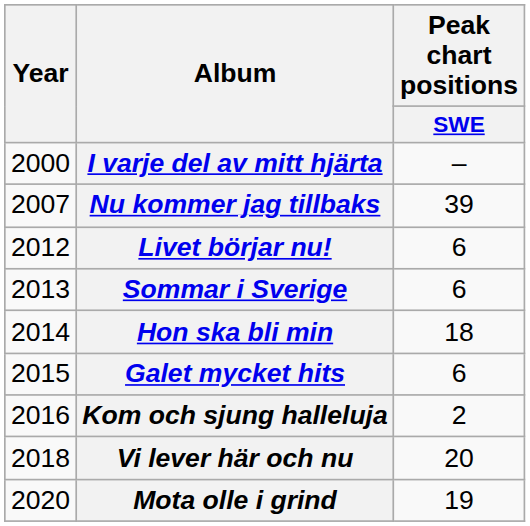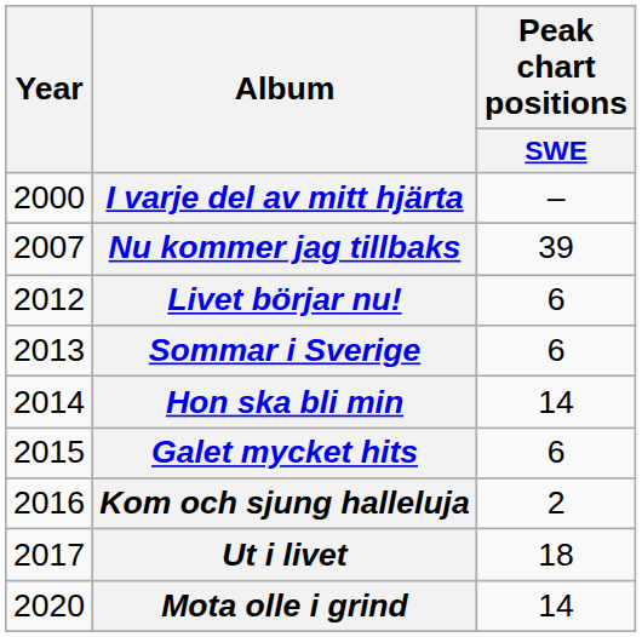Hon ska bli min | Peak chart positions / SWE: 18 -> 14
+ row: 2017 | Ut i livet | 18
- row: 2018 | Vi lever här och nu | 20
Mota olle i grind | Peak chart positions / SWE: 19 -> 14
